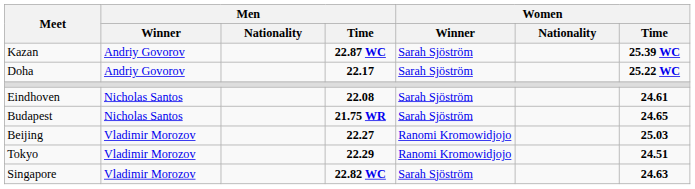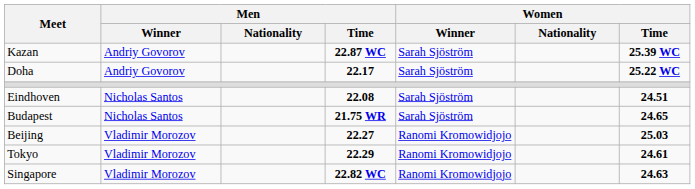Eindhoven | Women / Time: 24.61 -> 24.51
Tokyo | Women / Time: 24.51 -> 24.61
Singapore | Women / Winner: Sarah Sjöström -> Ranomi Kromowidjojo
